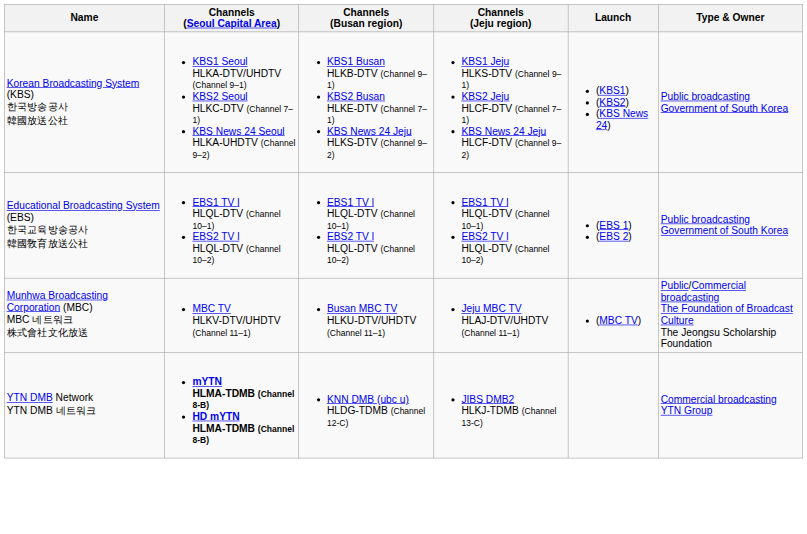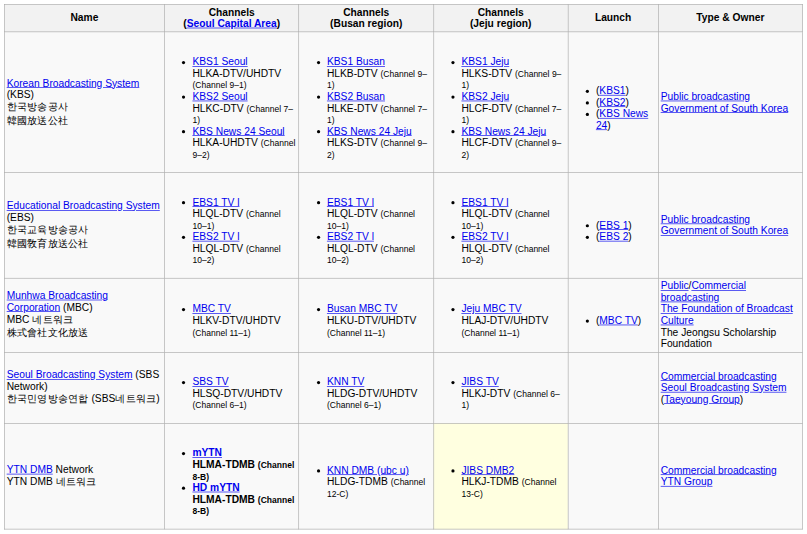+ row: Seoul Broadcasting System (SBS Network) 한국민영방송연합 (SBS네트워크) | SBS TV HLSQ-DTV/UHDTV (Channel 6–1) | KNN TV HLDG-DTV/UHDTV (Channel 6–1) | JIBS TV HLKJ-DTV (Channel 6–1) | Commercial broadcasting Seoul Broadcasting System (Taeyoung Group)
YTN DMB Network YTN DMB 네트워크 | Channels (Jeju region): no background -> lightyellow background
